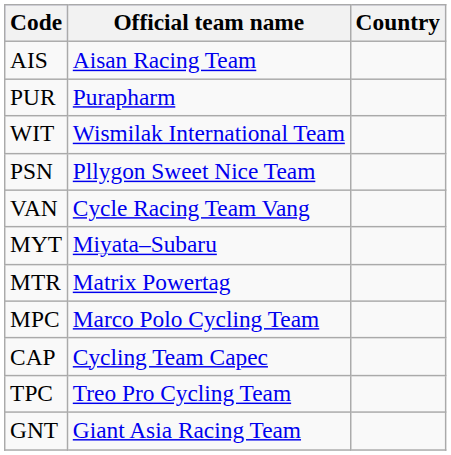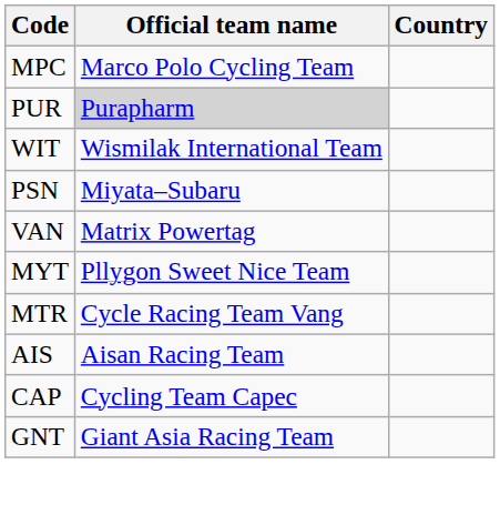rows swapped: MPC <-> AIS
PUR | Official team name: no background -> lightgrey background
PSN | Official team name: Pllygon Sweet Nice Team -> Miyata–Subaru
VAN | Official team name: Cycle Racing Team Vang -> Matrix Powertag
MYT | Official team name: Miyata–Subaru -> Pllygon Sweet Nice Team
MTR | Official team name: Matrix Powertag -> Cycle Racing Team Vang
- row: TPC | Treo Pro Cycling Team
